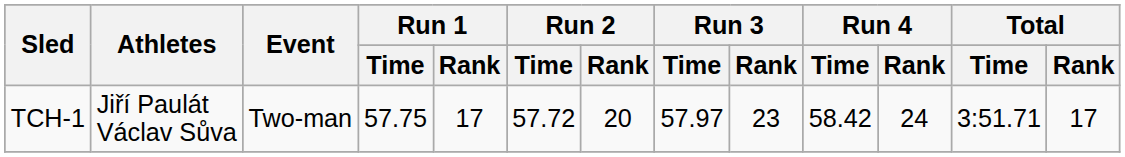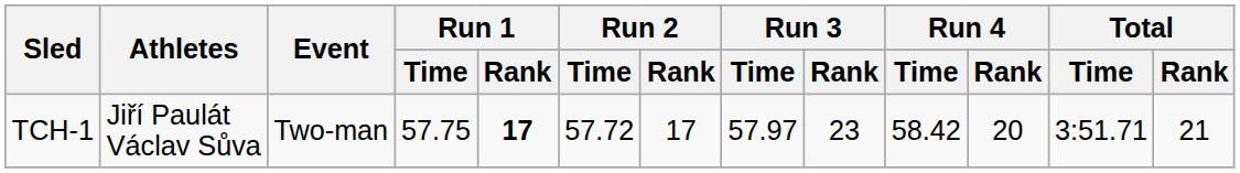TCH-1 | Run 1 / Rank: normal -> bold
TCH-1 | Run 2 / Rank: 20 -> 17
TCH-1 | Run 4 / Rank: 24 -> 20
TCH-1 | Total / Rank: 17 -> 21
